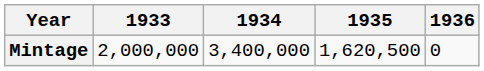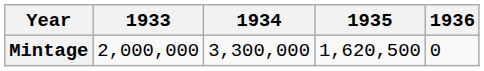Mintage | 1934: 3,400,000 -> 3,300,000
